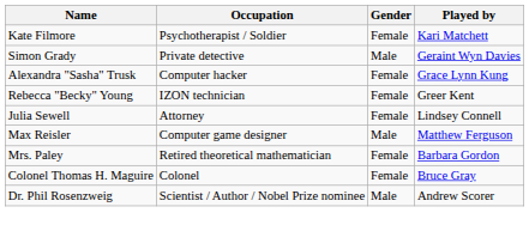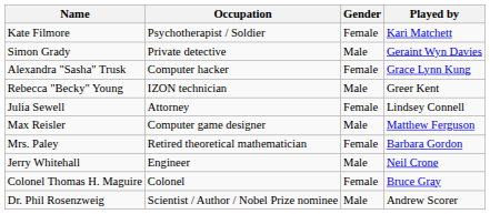Rebecca "Becky" Young | Gender: Female -> Male
+ row: Jerry Whitehall | Engineer | Male | Neil Crone
